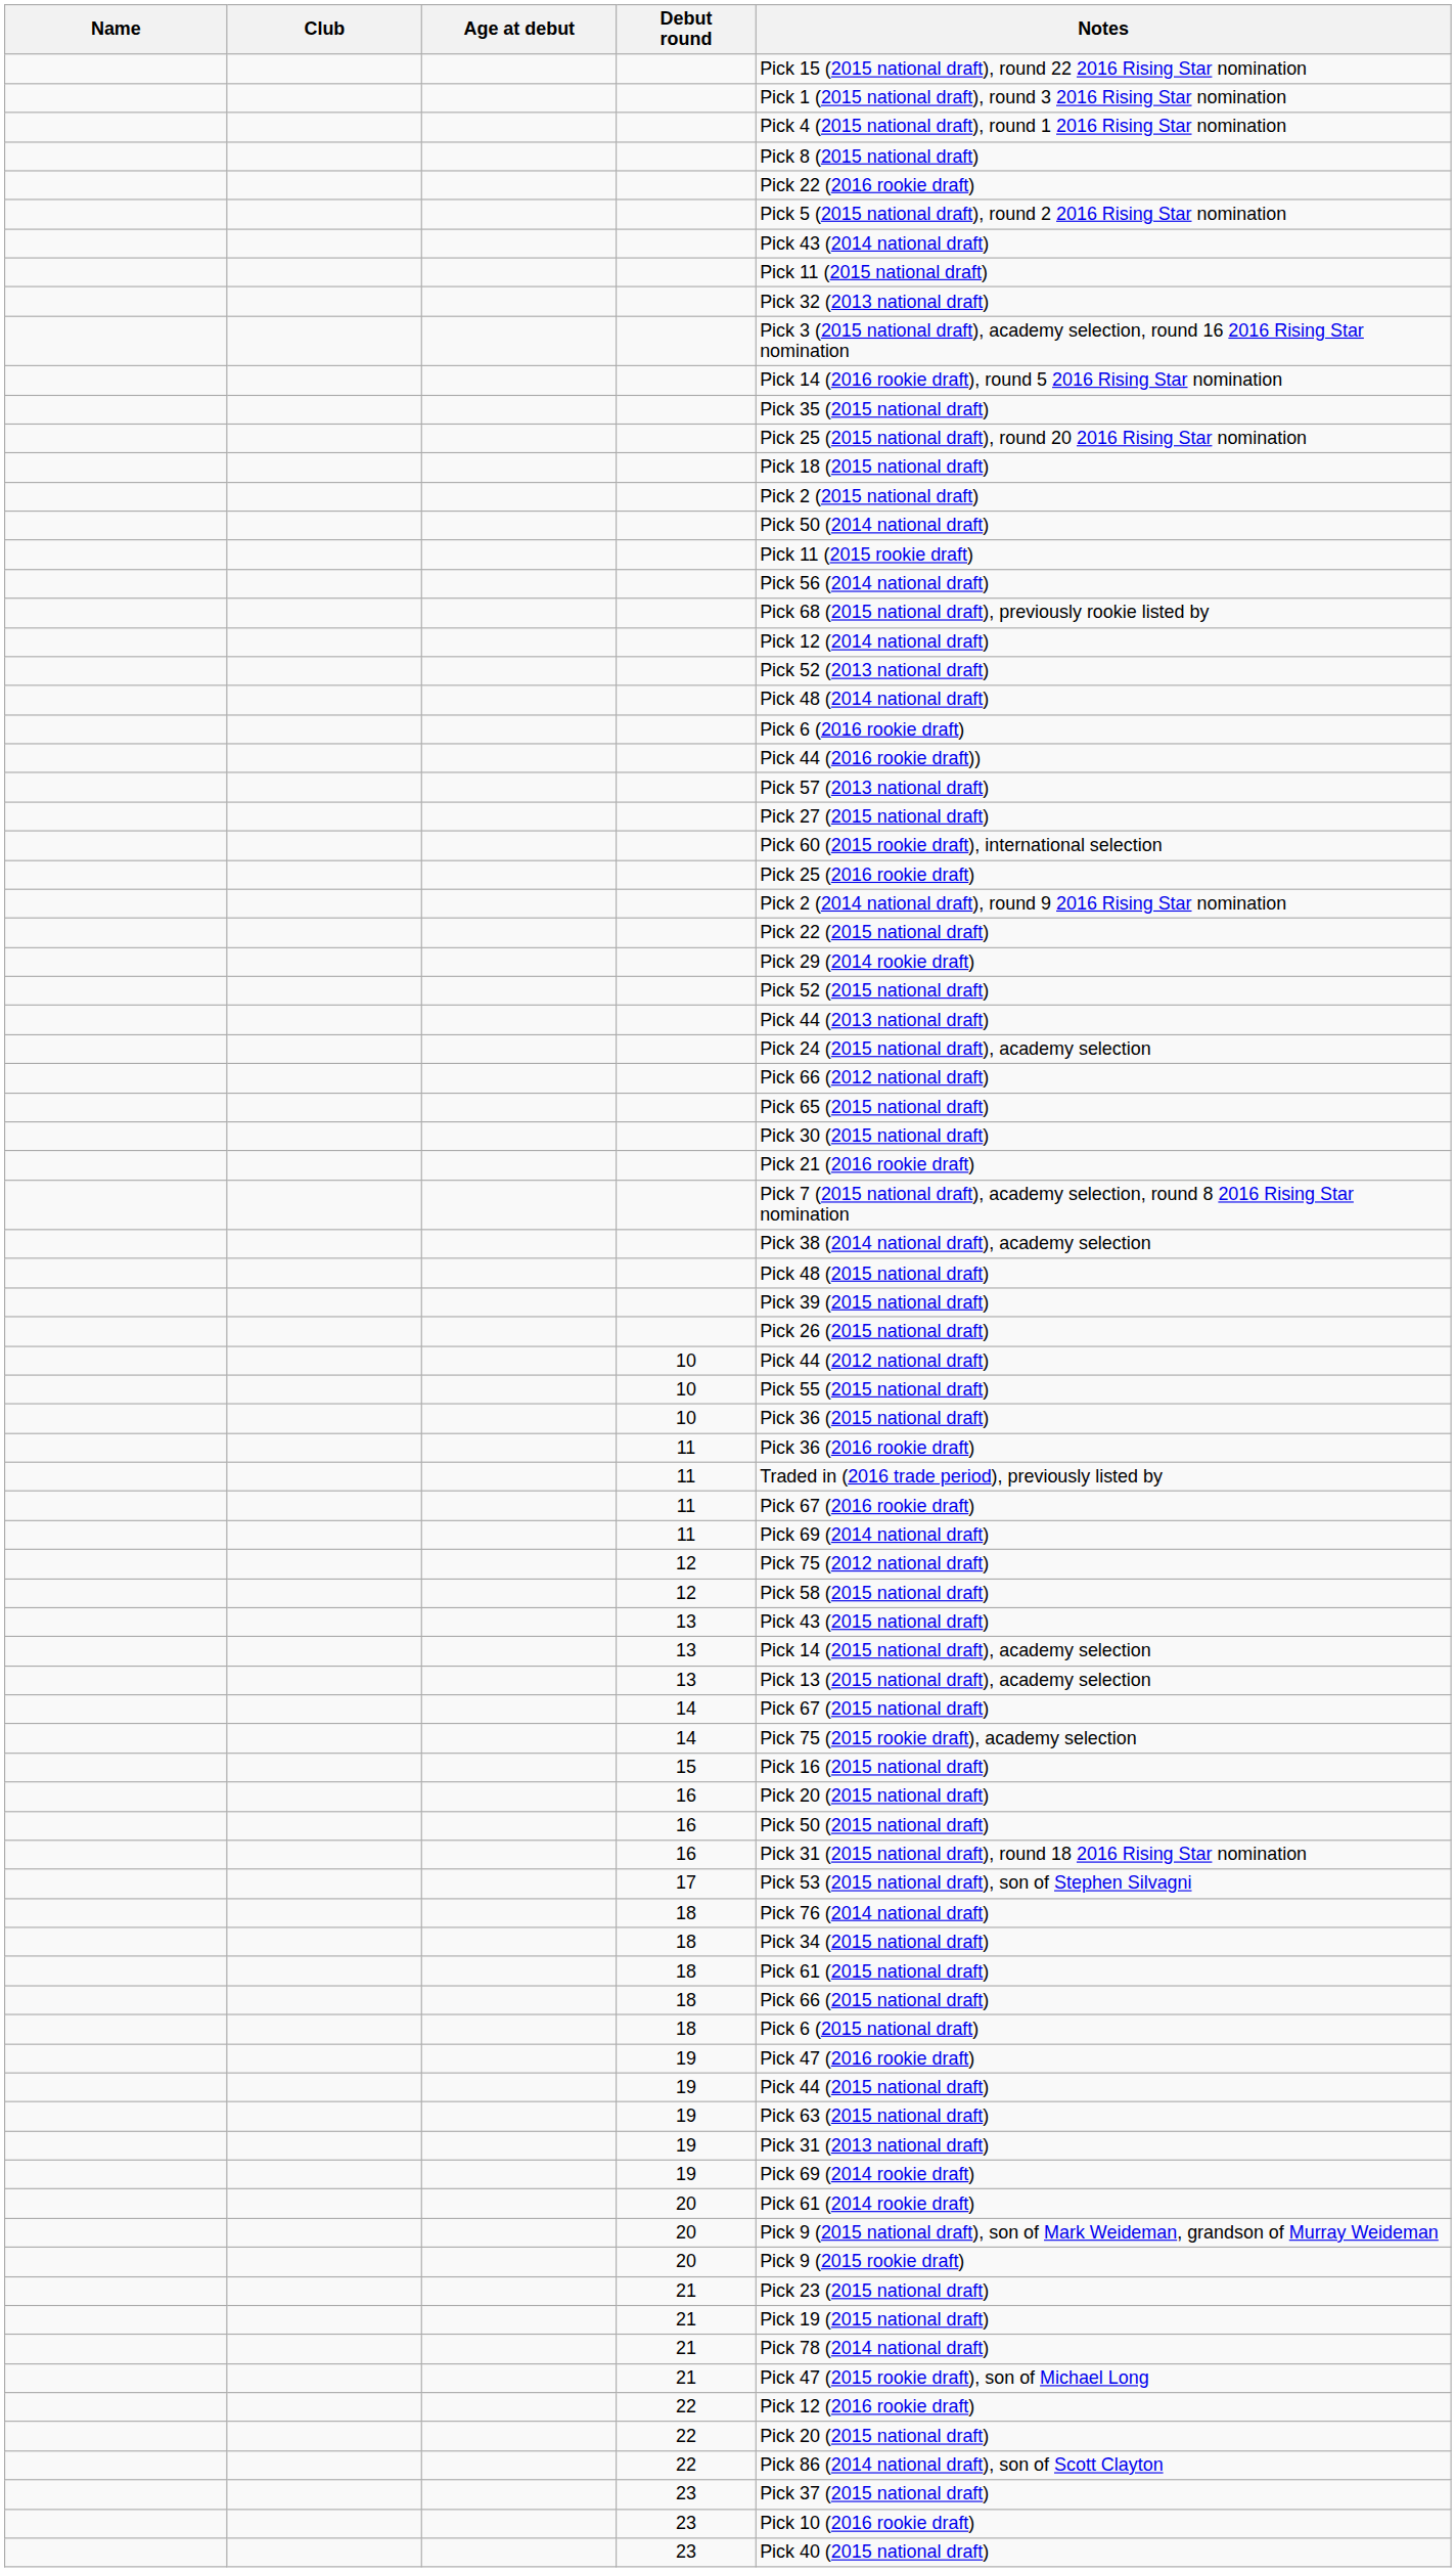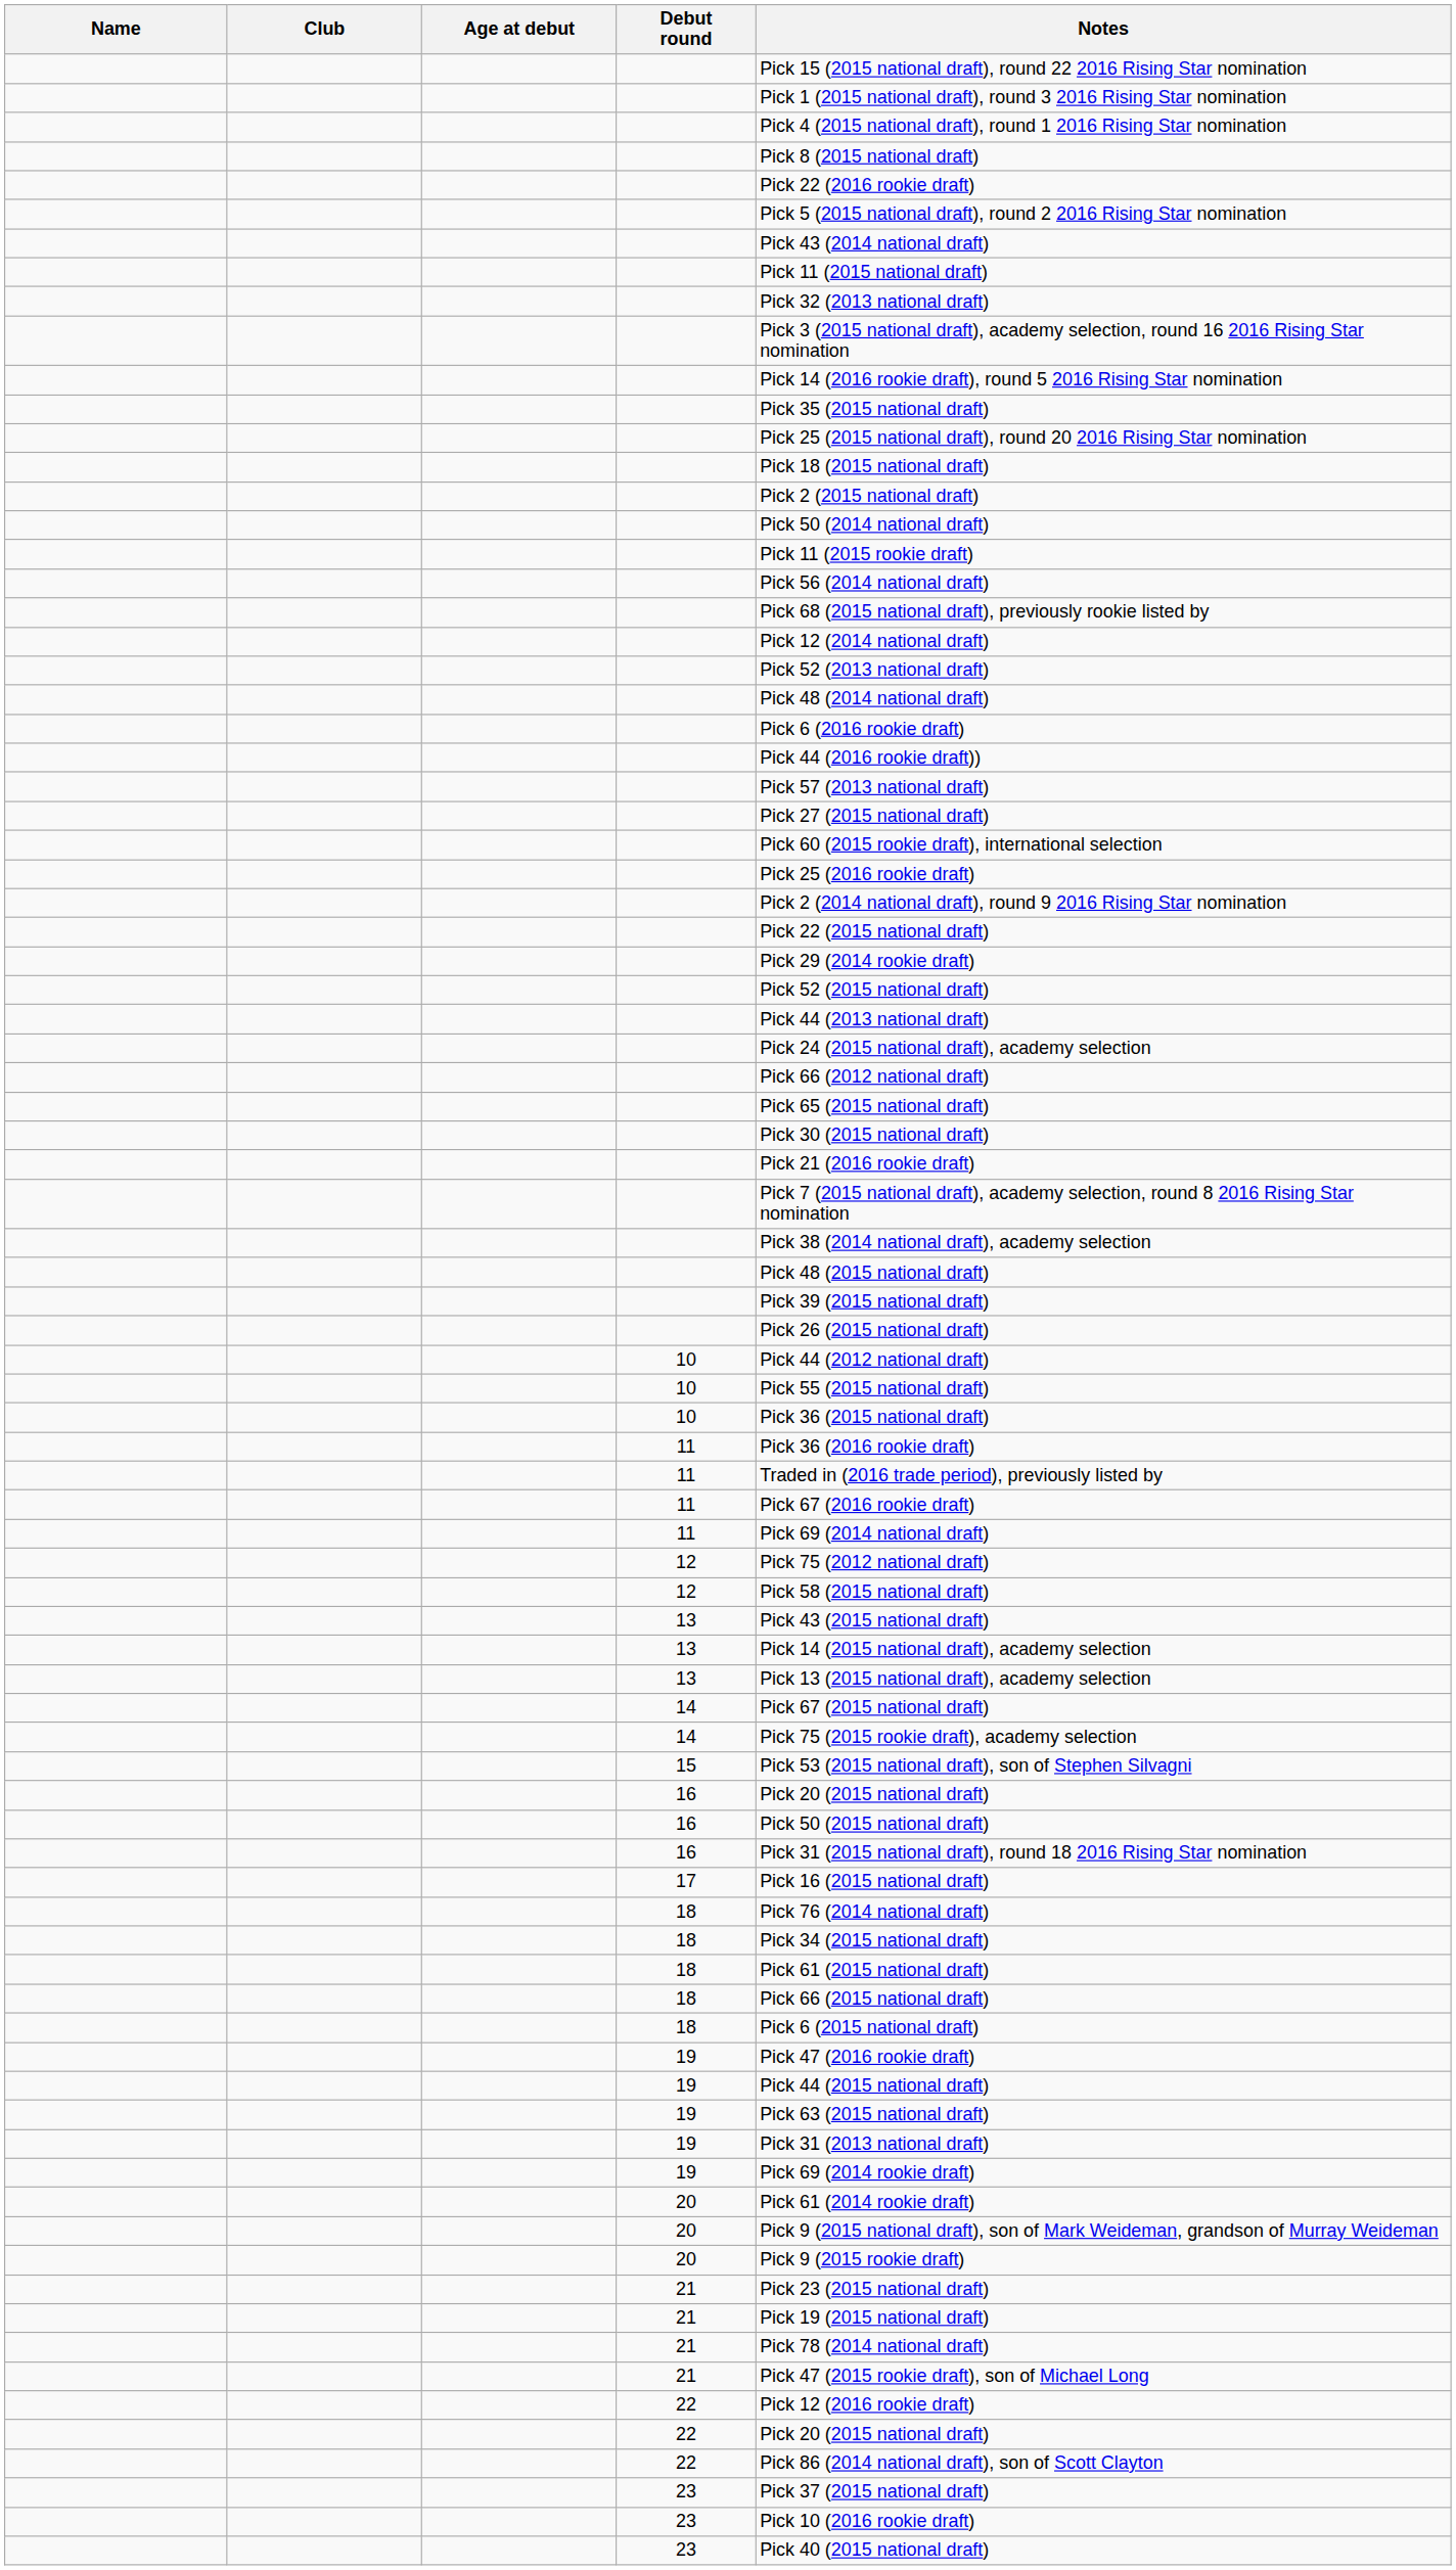15 | Notes: Pick 16 (2015 national draft) -> Pick 53 (2015 national draft), son of Stephen Silvagni
17 | Notes: Pick 53 (2015 national draft), son of Stephen Silvagni -> Pick 16 (2015 national draft)
